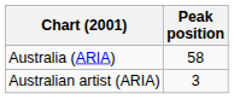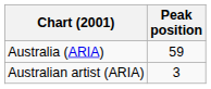Australia (ARIA) | Peak position: 58 -> 59
